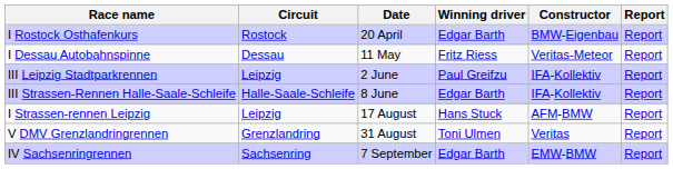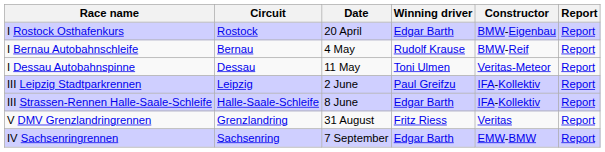+ row: I Bernau Autobahnschleife | Bernau | 4 May | Rudolf Krause | BMW-Reif | Report
I Dessau Autobahnspinne | Winning driver: Fritz Riess -> Toni Ulmen
- row: I Strassen-rennen Leipzig | Leipzig | 17 August | Hans Stuck | AFM-BMW | Report
V DMV Grenzlandringrennen | Winning driver: Toni Ulmen -> Fritz Riess
